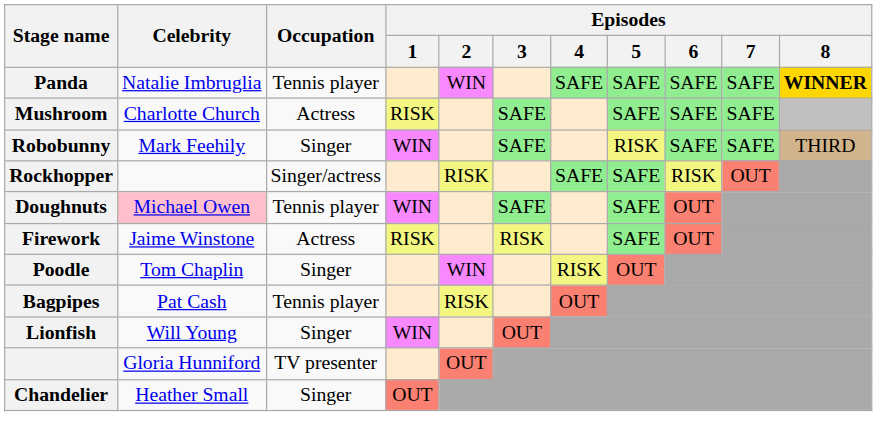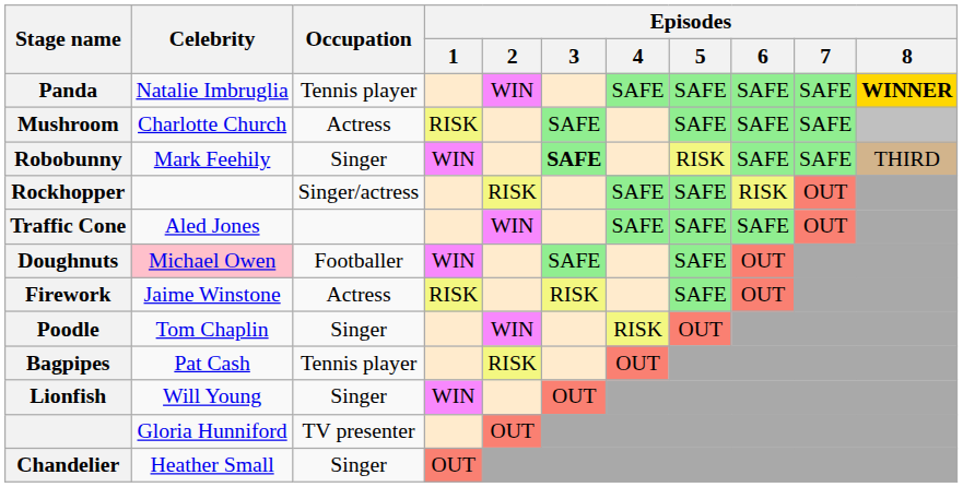Robobunny | Episodes / 3: normal -> bold
+ row: Traffic Cone | Aled Jones | WIN | SAFE | SAFE | SAFE | OUT
Doughnuts | Occupation: Tennis player -> Footballer
